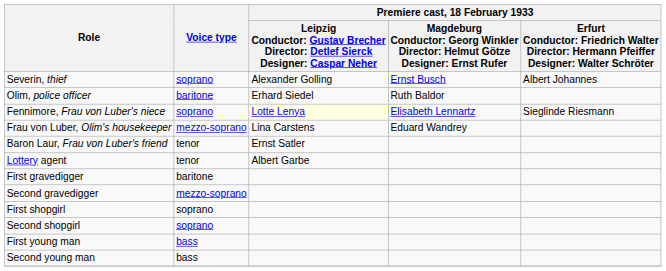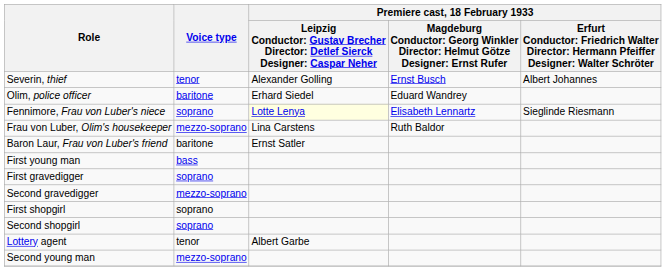Severin, thief | Voice type: soprano -> tenor
Olim, police officer | column 4: Ruth Baldor -> Eduard Wandrey
Frau von Luber, Olim's housekeeper | column 4: Eduard Wandrey -> Ruth Baldor
Baron Laur, Frau von Luber's friend | Voice type: tenor -> baritone
rows swapped: Lottery agent <-> First young man
First gravedigger | Voice type: baritone -> soprano
Second young man | Voice type: bass -> mezzo-soprano
